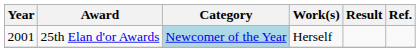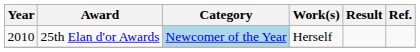25th Elan d'or Awards | Year: 2001 -> 2010
